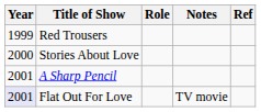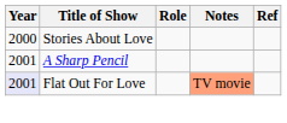- row: 1999 | Red Trousers
Flat Out For Love | Notes: no background -> lightsalmon background
